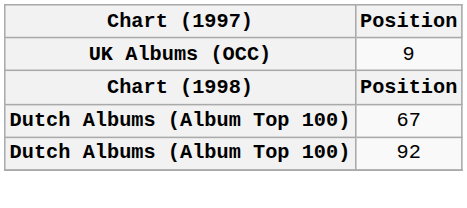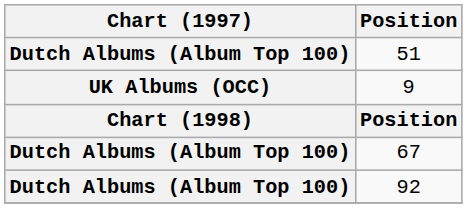+ row: Dutch Albums (Album Top 100) | 51
